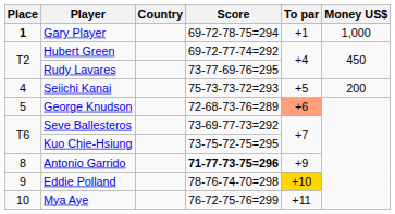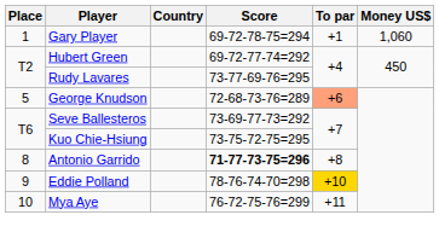Gary Player | Place: bold -> normal
Gary Player | Money US$: 1,000 -> 1,060
- row: 4 | Seiichi Kanai | 75-73-73-72=293 | +5 | 200
Antonio Garrido | To par: +9 -> +8
